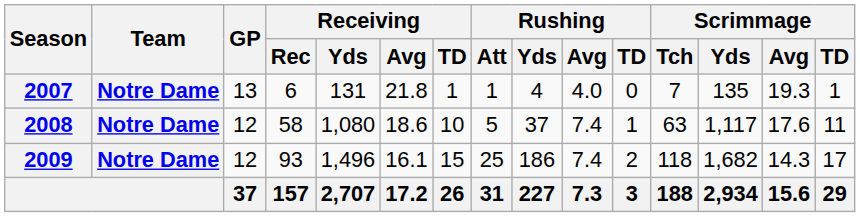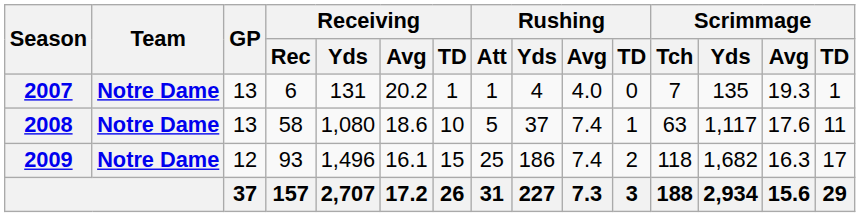2007 | Receiving / Avg: 21.8 -> 20.2
2008 | GP: 12 -> 13
2009 | Scrimmage / Avg: 14.3 -> 16.3
